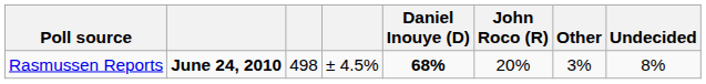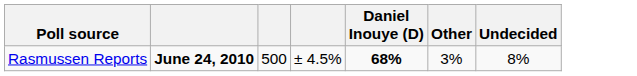- column: John Roco (R) | 20%
Rasmussen Reports | column 3: 498 -> 500
